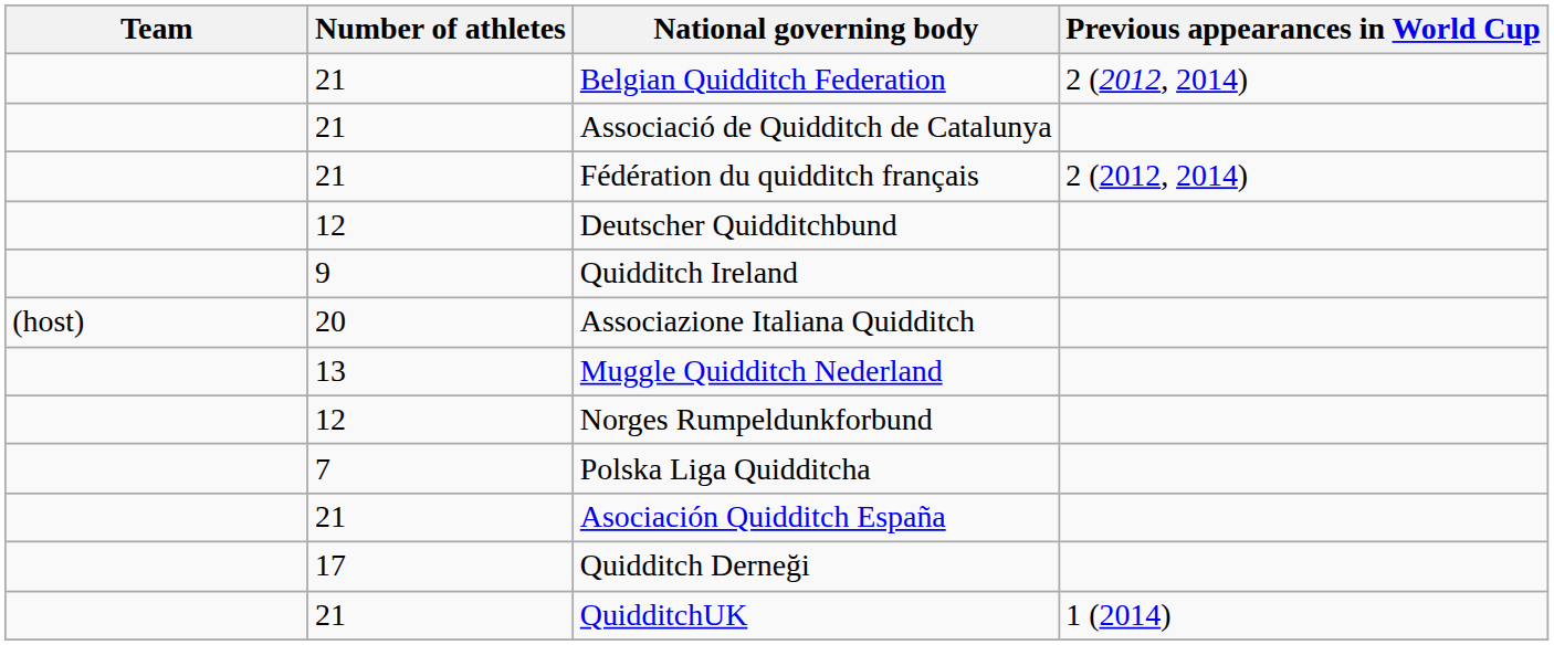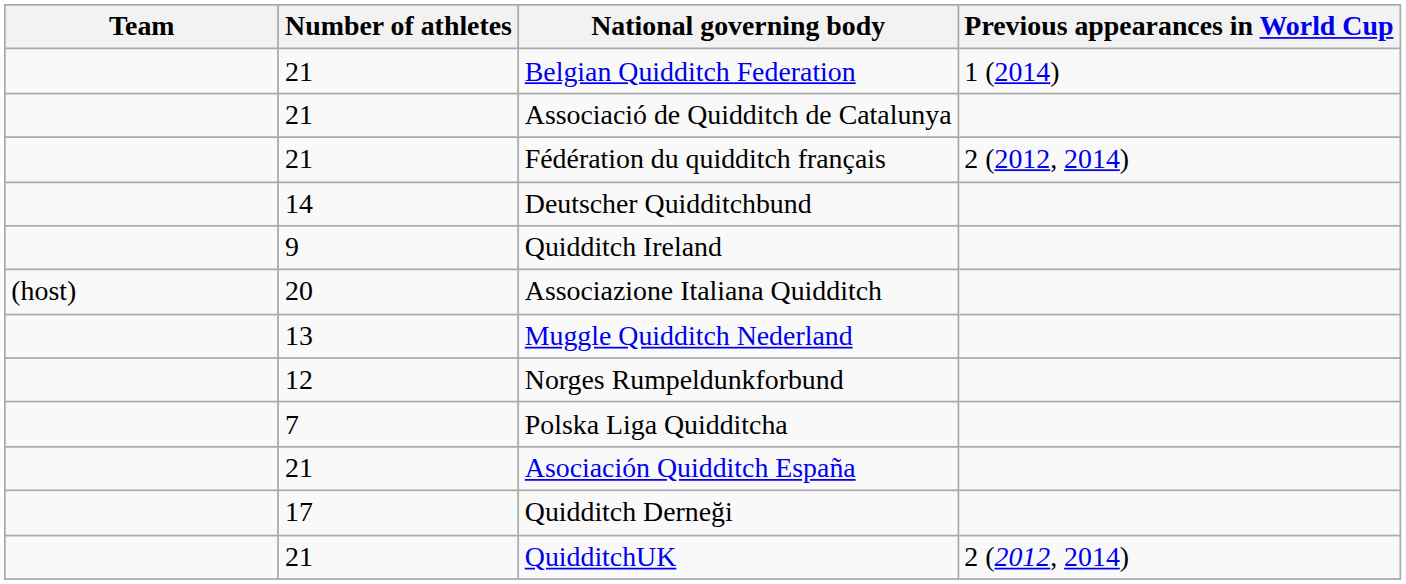Belgian Quidditch Federation | Previous appearances in World Cup: 2 (2012, 2014) -> 1 (2014)
Deutscher Quidditchbund | Number of athletes: 12 -> 14
QuidditchUK | Previous appearances in World Cup: 1 (2014) -> 2 (2012, 2014)
